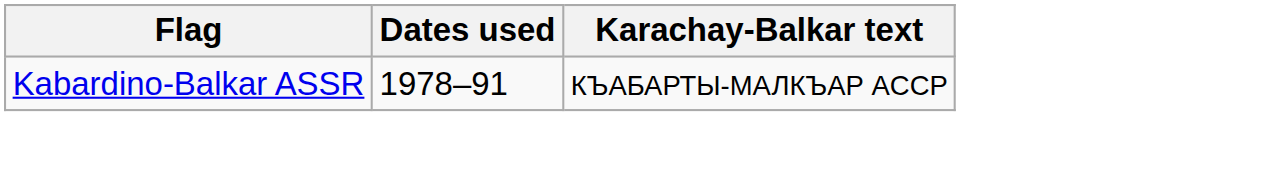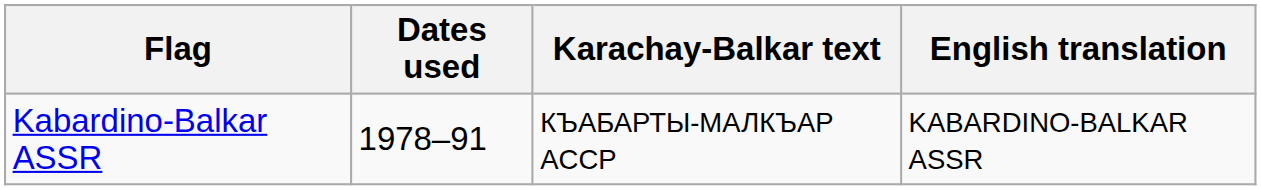+ column: English translation | KABARDINO-BALKAR ASSR
